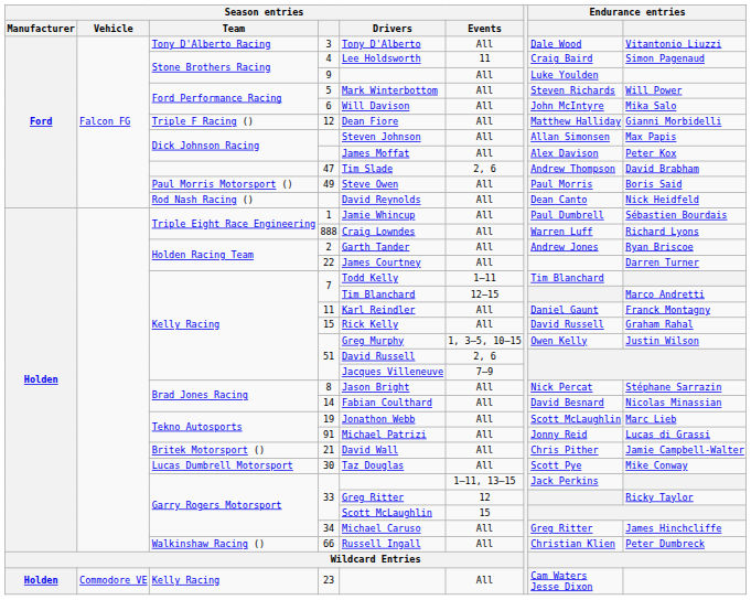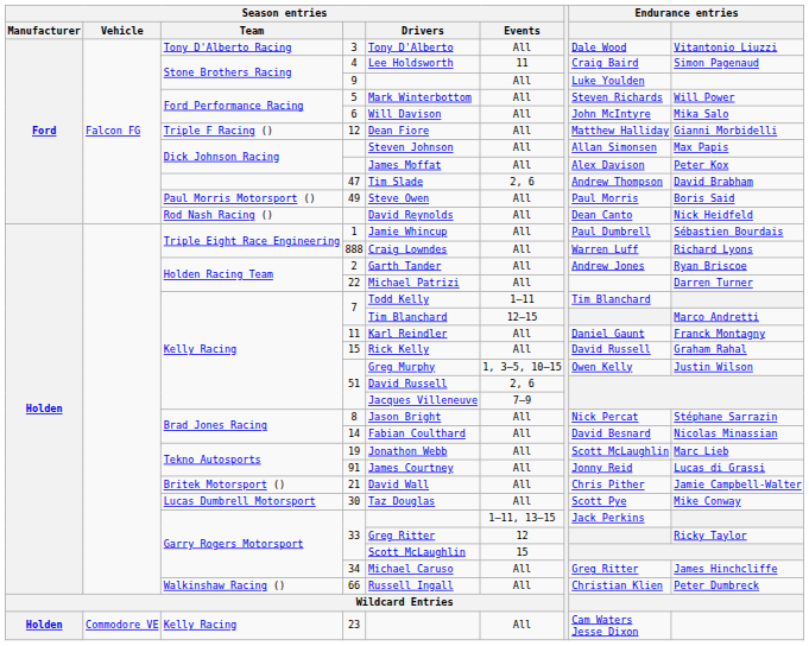22 | Season entries / Drivers: James Courtney -> Michael Patrizi
91 | Season entries / Drivers: Michael Patrizi -> James Courtney
